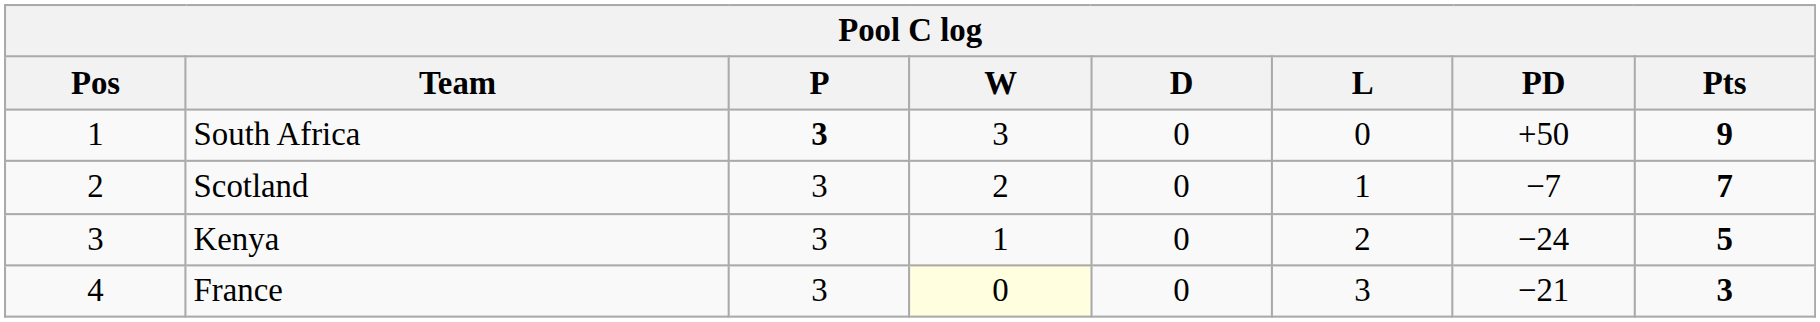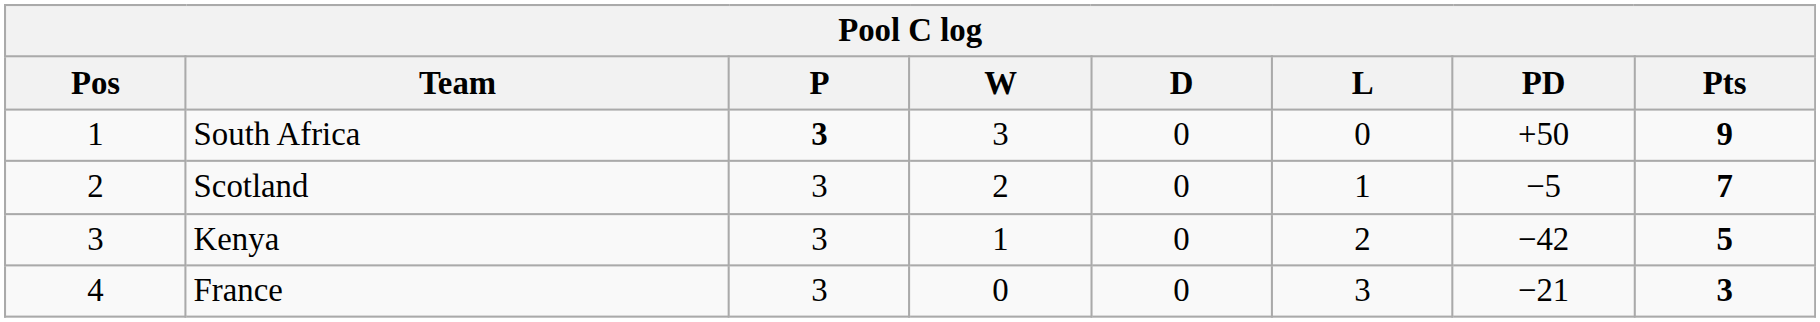Scotland | PD: −7 -> −5
Kenya | PD: −24 -> −42
France | W: lightyellow background -> no background
